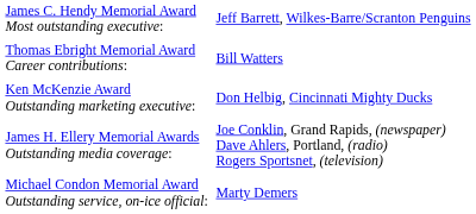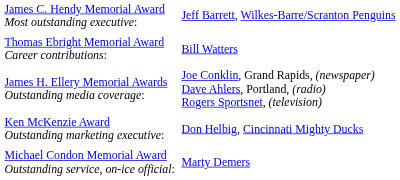rows swapped: James H. Ellery Memorial Awards Outstanding media coverage: <-> Ken McKenzie Award Outstanding marketing executive:
